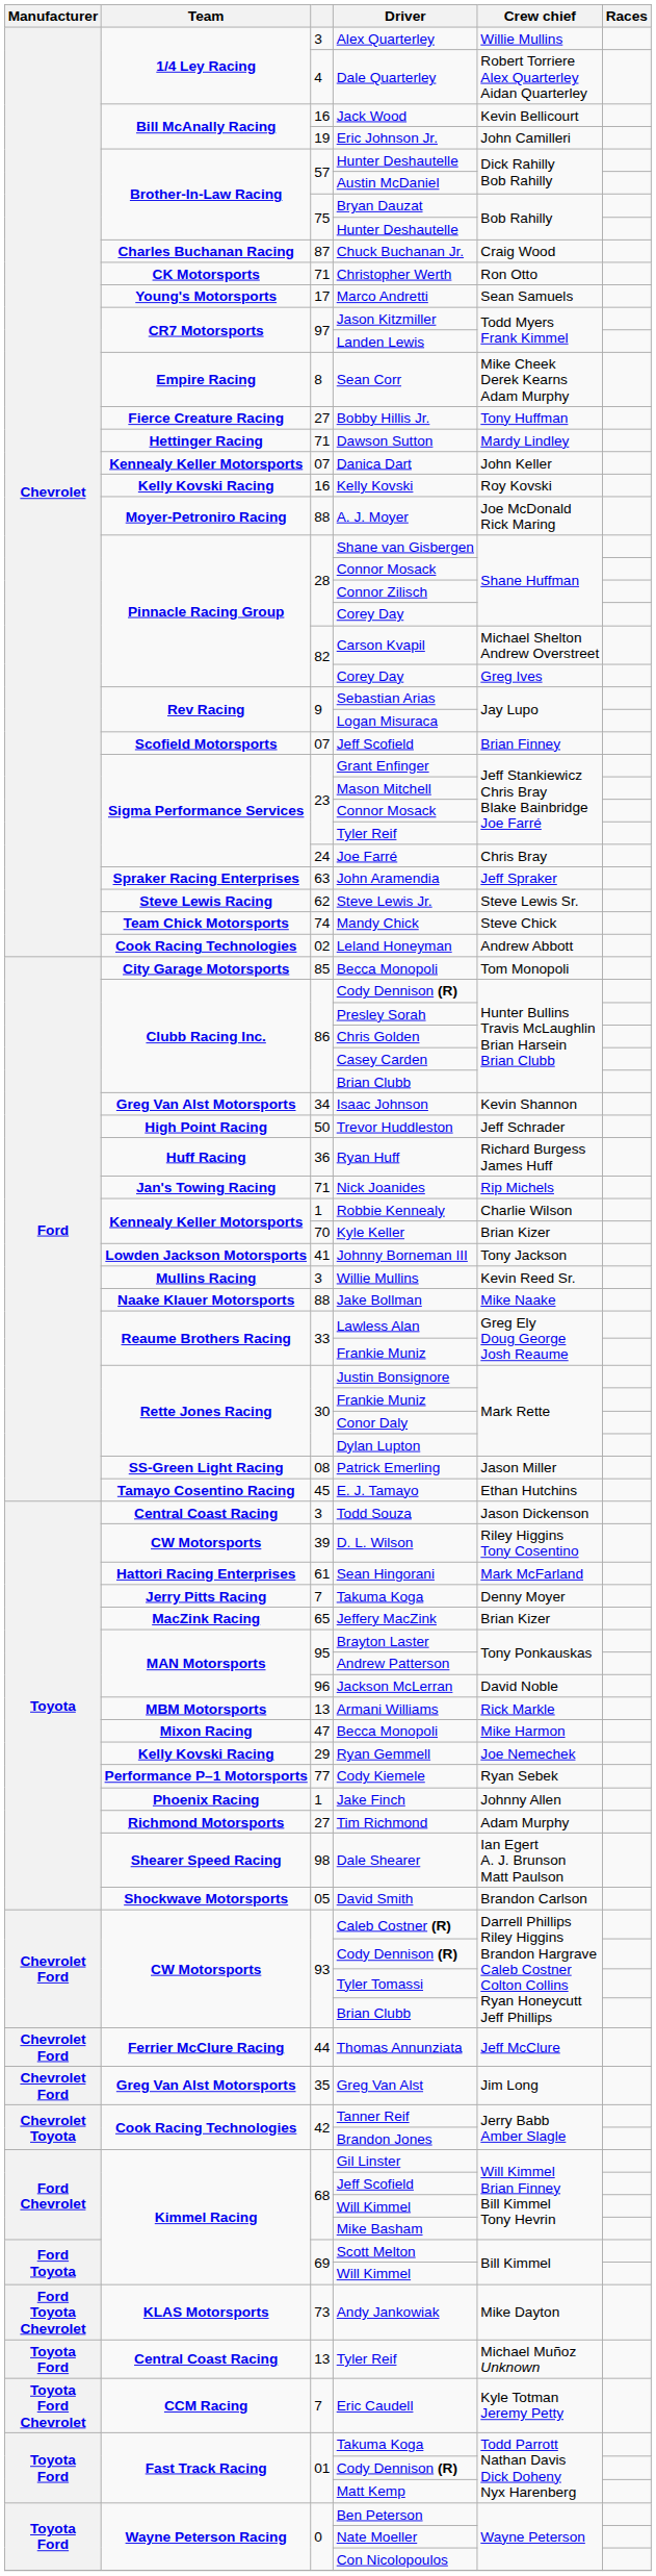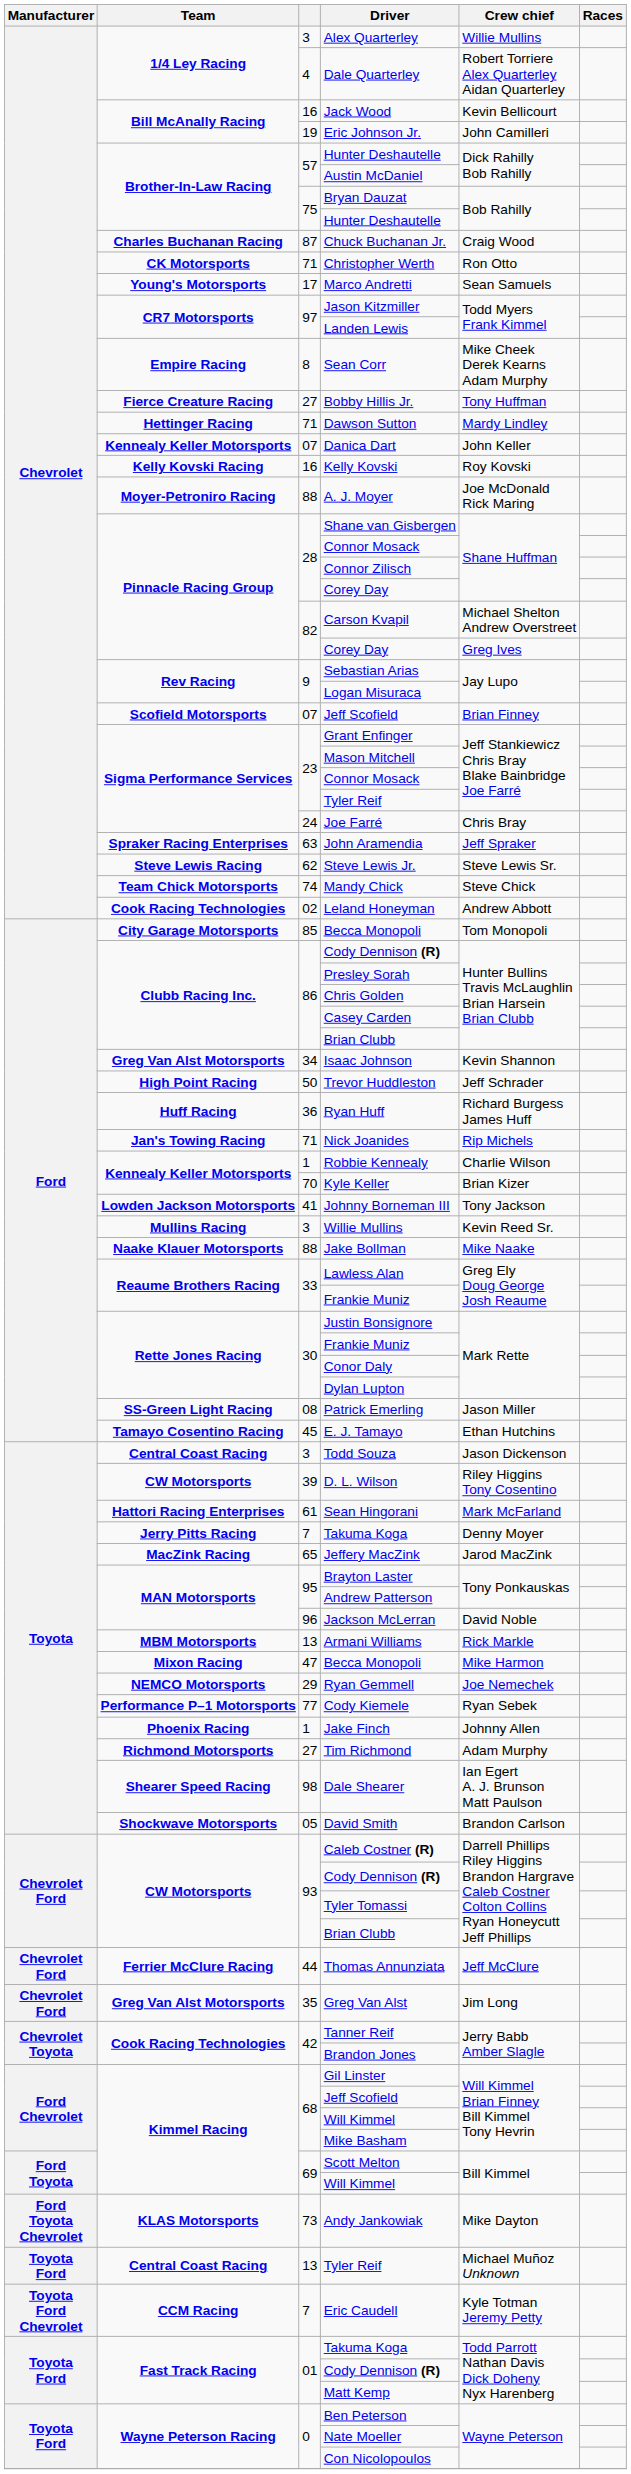Jeffery MacZink | Crew chief: Brian Kizer -> Jarod MacZink
Ryan Gemmell | Team: Kelly Kovski Racing -> NEMCO Motorsports
